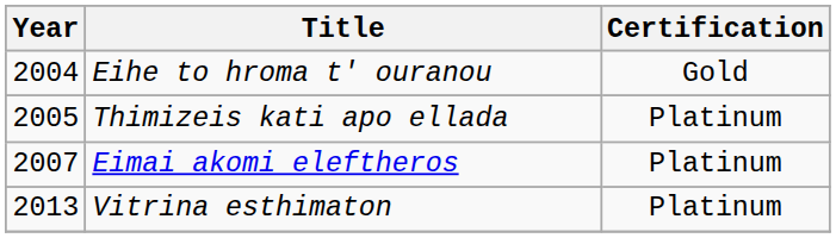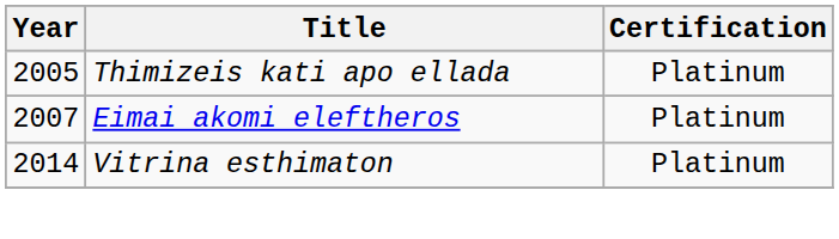- row: 2004 | Eihe to hroma t' ouranou | Gold
Vitrina esthimaton | Year: 2013 -> 2014
